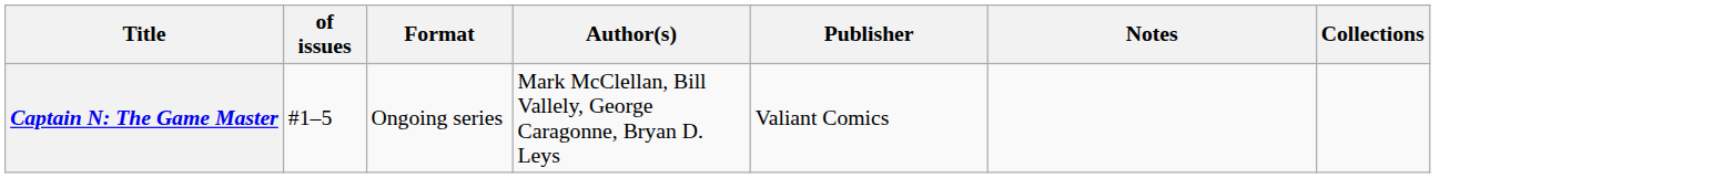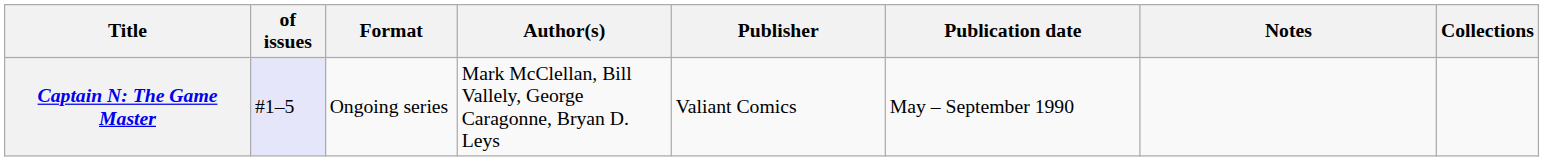+ column: Publication date | May – September 1990
Captain N: The Game Master | of issues: no background -> lavender background
